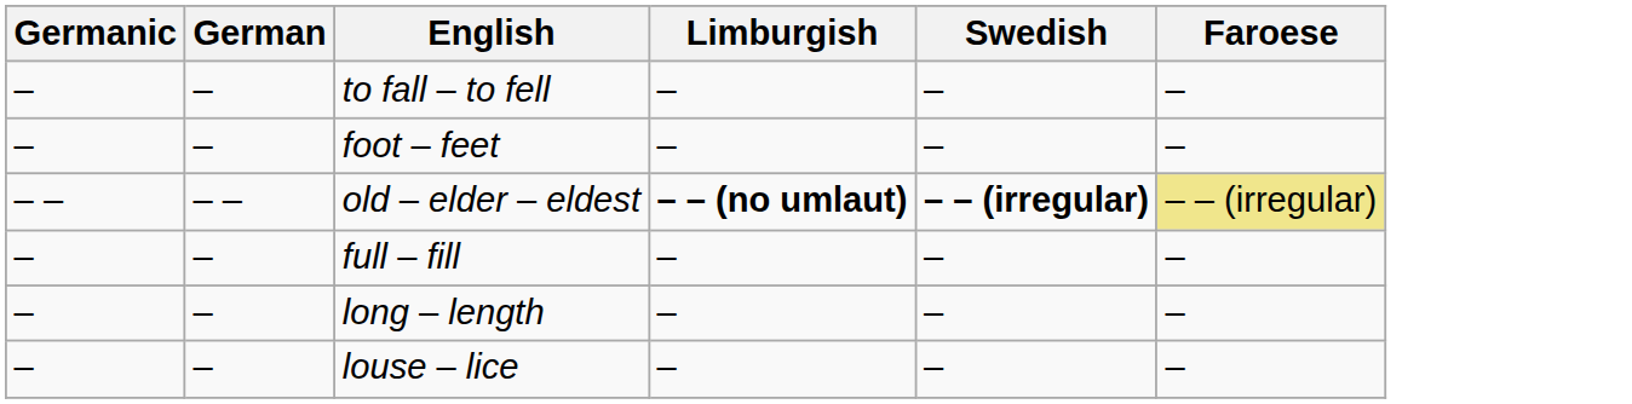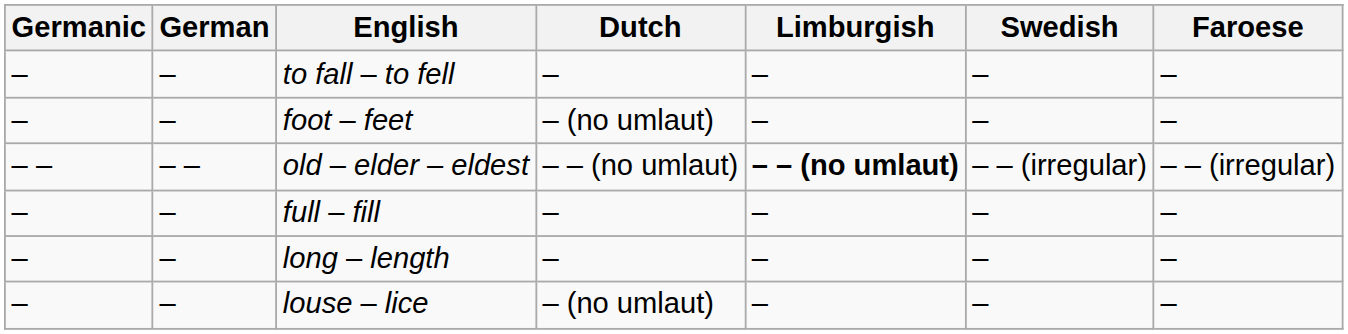+ column: Dutch | – | – (no umlaut) | – – (no umlaut) | – | – | – (no umlaut)
old – elder – eldest | Swedish: bold -> normal
old – elder – eldest | Faroese: khaki background -> no background
